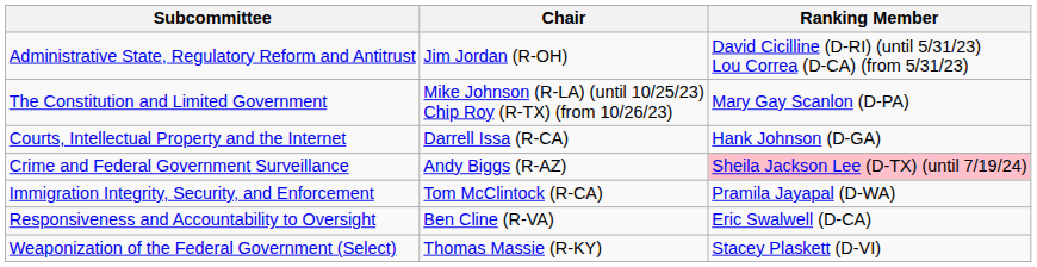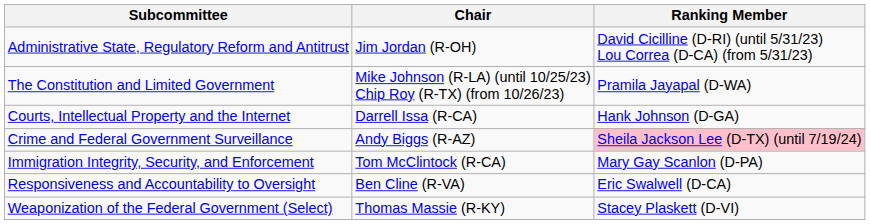The Constitution and Limited Government | Ranking Member: Mary Gay Scanlon (D-PA) -> Pramila Jayapal (D-WA)
Immigration Integrity, Security, and Enforcement | Ranking Member: Pramila Jayapal (D-WA) -> Mary Gay Scanlon (D-PA)
